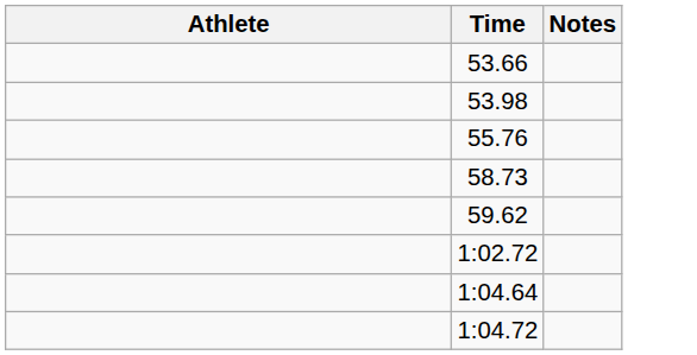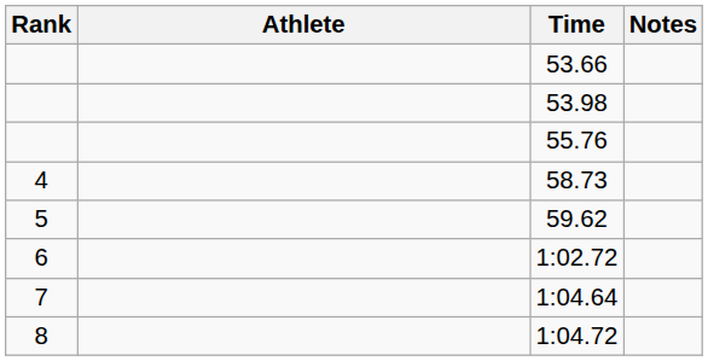+ column: Rank | 4 | 5 | 6 | 7 | 8
